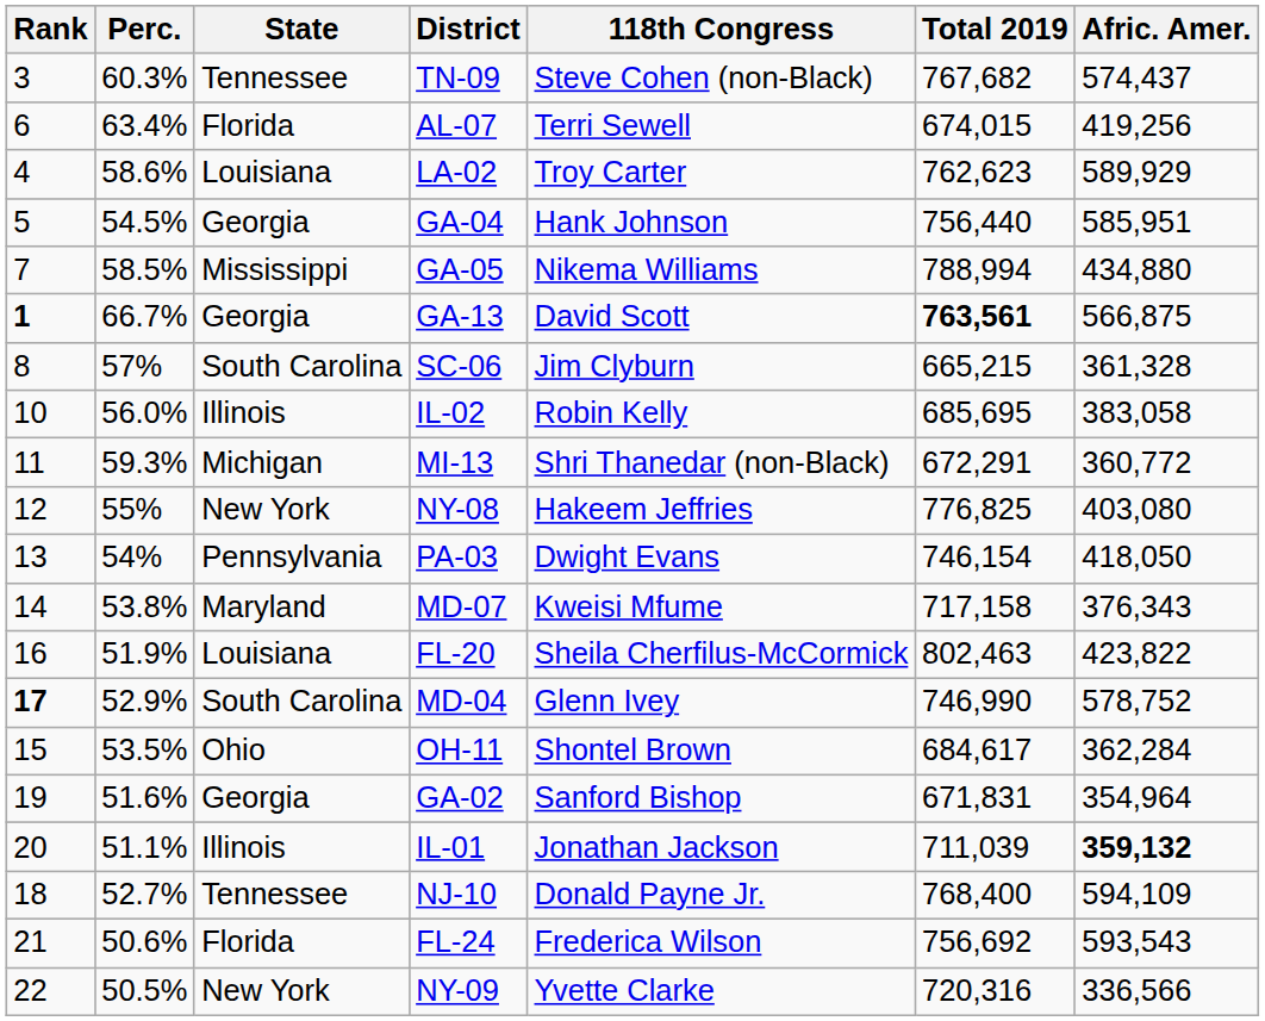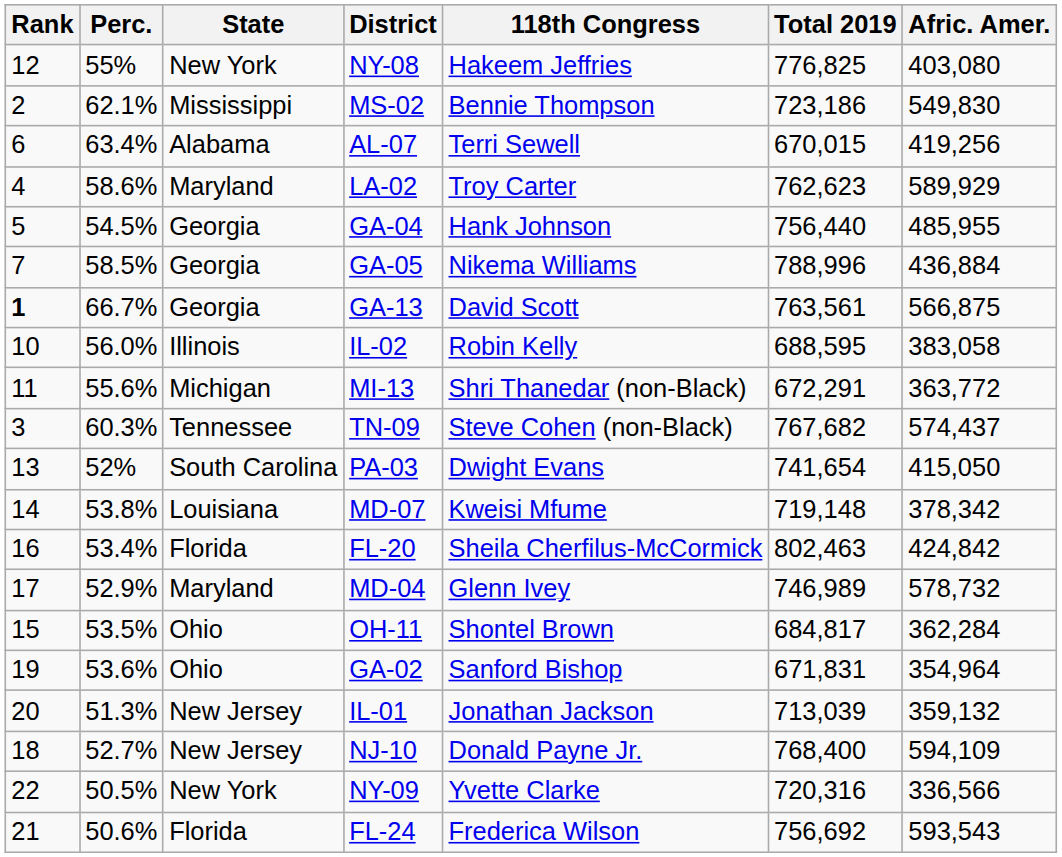rows swapped: TN-09 <-> NY-08
+ row: 2 | 62.1% | Mississippi | MS-02 | Bennie Thompson | 723,186 | 549,830
AL-07 | State: Florida -> Alabama
AL-07 | Total 2019: 674,015 -> 670,015
LA-02 | State: Louisiana -> Maryland
GA-04 | Afric. Amer.: 585,951 -> 485,955
GA-05 | State: Mississippi -> Georgia
GA-05 | Total 2019: 788,994 -> 788,996
GA-05 | Afric. Amer.: 434,880 -> 436,884
GA-13 | Total 2019: bold -> normal
- row: 8 | 57% | South Carolina | SC-06 | Jim Clyburn | 665,215 | 361,328
IL-02 | Total 2019: 685,695 -> 688,595
MI-13 | Perc.: 59.3% -> 55.6%
MI-13 | Afric. Amer.: 360,772 -> 363,772
PA-03 | Perc.: 54% -> 52%
PA-03 | State: Pennsylvania -> South Carolina
PA-03 | Total 2019: 746,154 -> 741,654
PA-03 | Afric. Amer.: 418,050 -> 415,050
MD-07 | State: Maryland -> Louisiana
MD-07 | Total 2019: 717,158 -> 719,148
MD-07 | Afric. Amer.: 376,343 -> 378,342
FL-20 | Perc.: 51.9% -> 53.4%
FL-20 | State: Louisiana -> Florida
FL-20 | Afric. Amer.: 423,822 -> 424,842
MD-04 | Rank: bold -> normal
MD-04 | State: South Carolina -> Maryland
MD-04 | Total 2019: 746,990 -> 746,989
MD-04 | Afric. Amer.: 578,752 -> 578,732
OH-11 | Total 2019: 684,617 -> 684,817
GA-02 | Perc.: 51.6% -> 53.6%
GA-02 | State: Georgia -> Ohio
IL-01 | Perc.: 51.1% -> 51.3%
IL-01 | State: Illinois -> New Jersey
IL-01 | Total 2019: 711,039 -> 713,039
IL-01 | Afric. Amer.: bold -> normal
NJ-10 | State: Tennessee -> New Jersey
rows swapped: FL-24 <-> NY-09
